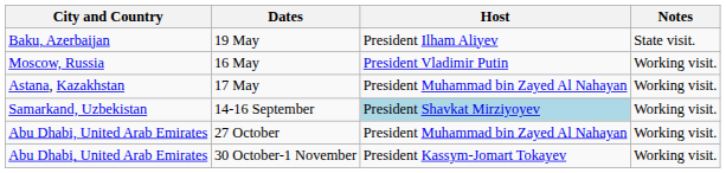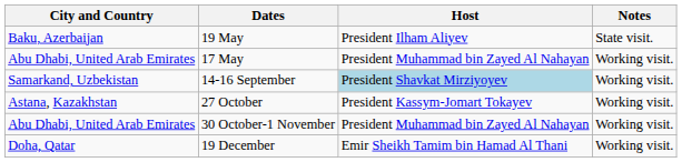- row: Moscow, Russia | 16 May | President Vladimir Putin | Working visit.
17 May | City and Country: Astana, Kazakhstan -> Abu Dhabi, United Arab Emirates
27 October | City and Country: Abu Dhabi, United Arab Emirates -> Astana, Kazakhstan
27 October | Host: President Muhammad bin Zayed Al Nahayan -> President Kassym-Jomart Tokayev
30 October-1 November | Host: President Kassym-Jomart Tokayev -> President Muhammad bin Zayed Al Nahayan
+ row: Doha, Qatar | 19 December | Emir Sheikh Tamim bin Hamad Al Thani | Working visit.
